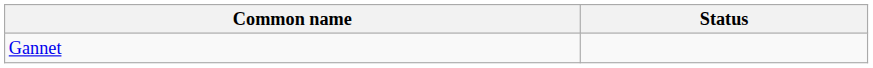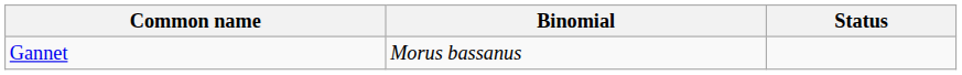+ column: Binomial | Morus bassanus
